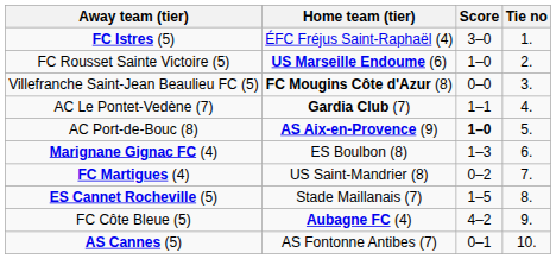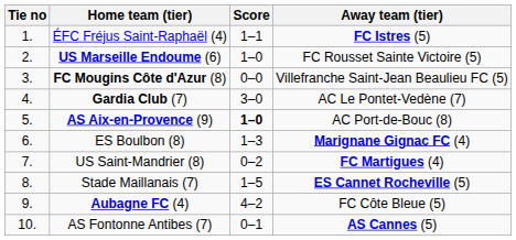columns swapped: Tie no <-> Away team (tier)
ÉFC Fréjus Saint-Raphaël (4) | Score: 3–0 -> 1–1
Gardia Club (7) | Score: 1–1 -> 3–0
